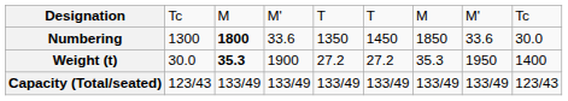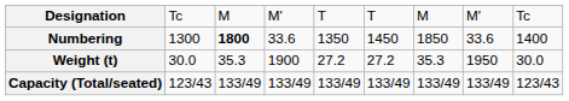Numbering | column 9: 30.0 -> 1400
Weight (t) | column 3: bold -> normal
Weight (t) | column 9: 1400 -> 30.0
